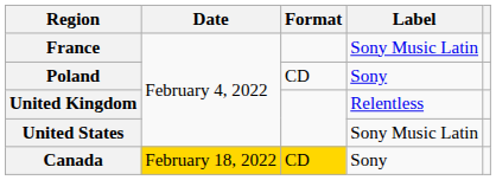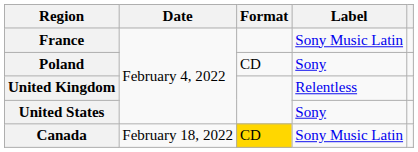United States | Label: Sony Music Latin -> Sony
Canada | Date: gold background -> no background
Canada | Label: Sony -> Sony Music Latin
